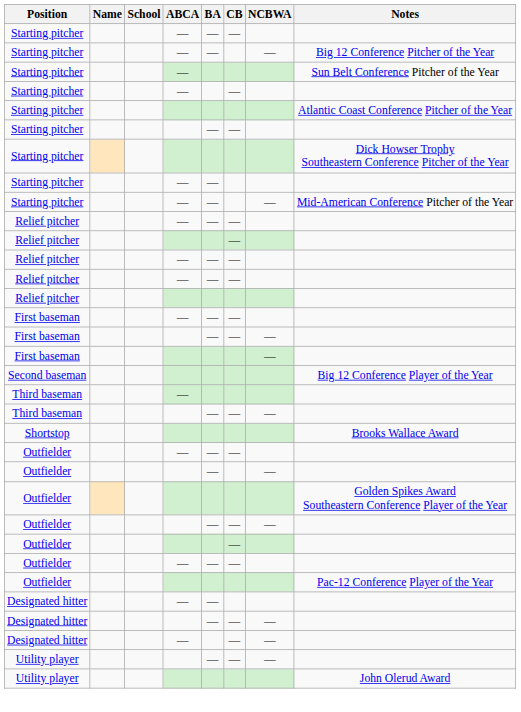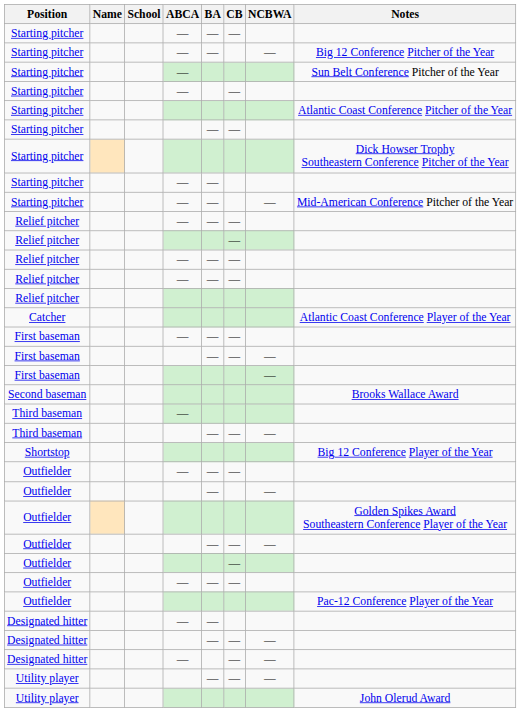+ row: Catcher | Atlantic Coast Conference Player of the Year
Second baseman | Notes: Big 12 Conference Player of the Year -> Brooks Wallace Award
Shortstop | Notes: Brooks Wallace Award -> Big 12 Conference Player of the Year
